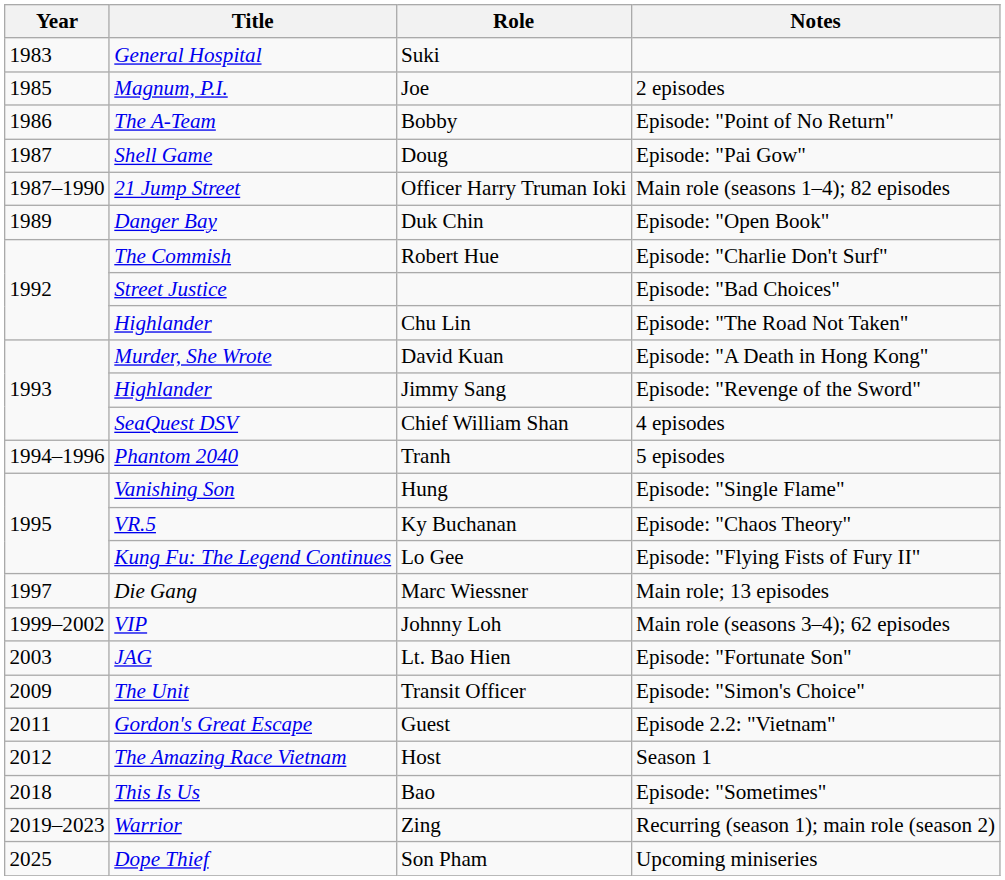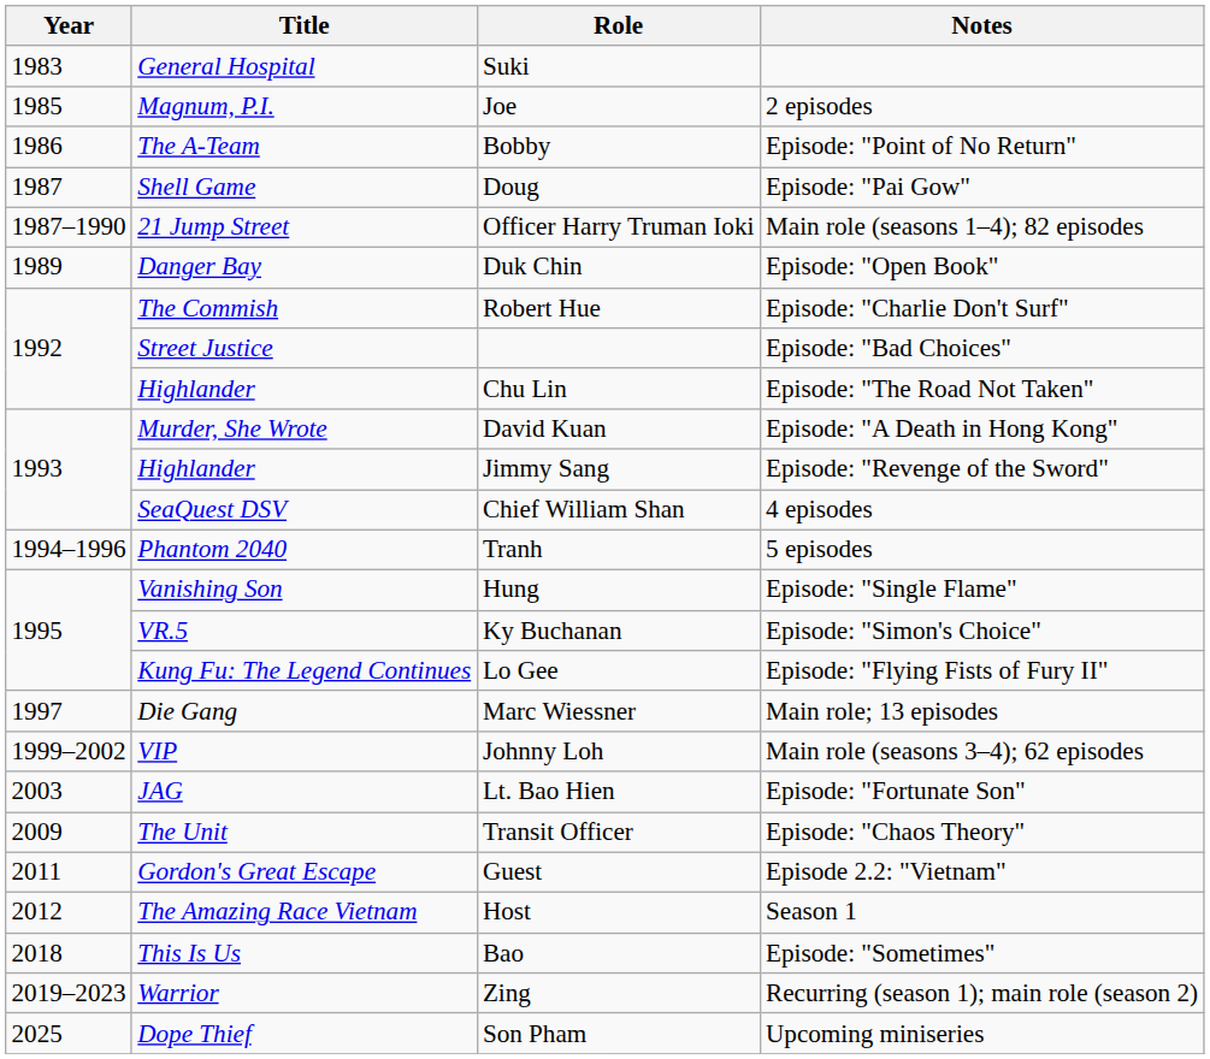Ky Buchanan | Notes: Episode: "Chaos Theory" -> Episode: "Simon's Choice"
Transit Officer | Notes: Episode: "Simon's Choice" -> Episode: "Chaos Theory"
